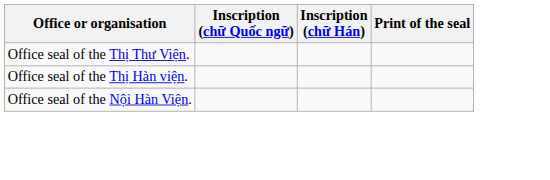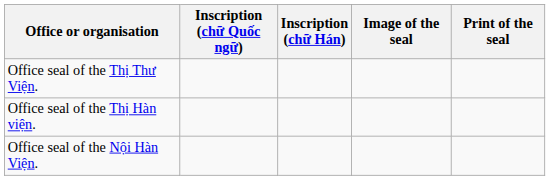+ column: Image of the seal
